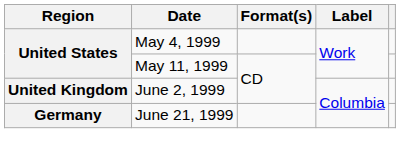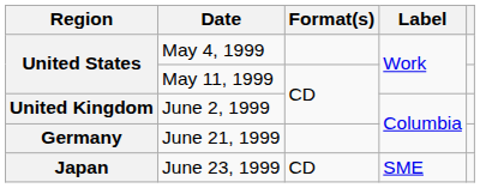+ row: Japan | June 23, 1999 | CD | SME
